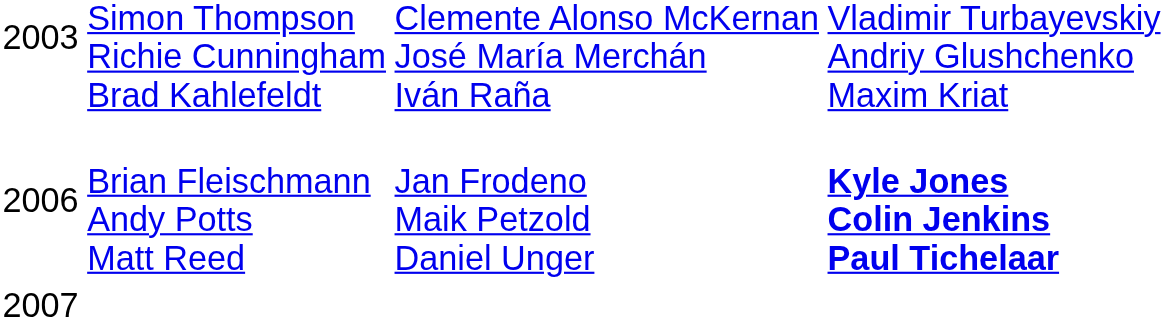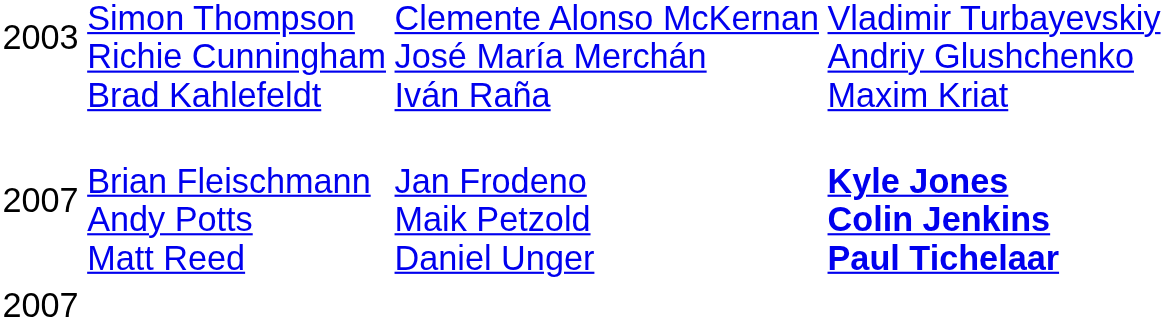Brian Fleischmann Andy Potts Matt Reed | column 1: 2006 -> 2007
